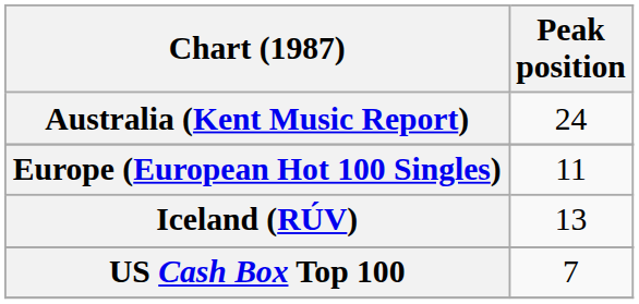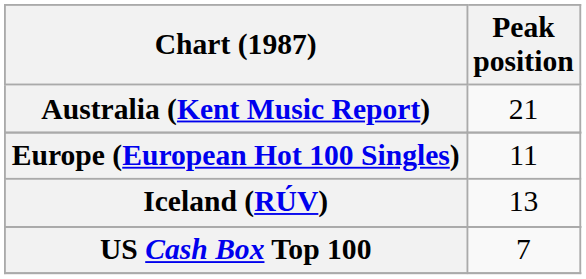Australia (Kent Music Report) | Peak position: 24 -> 21
